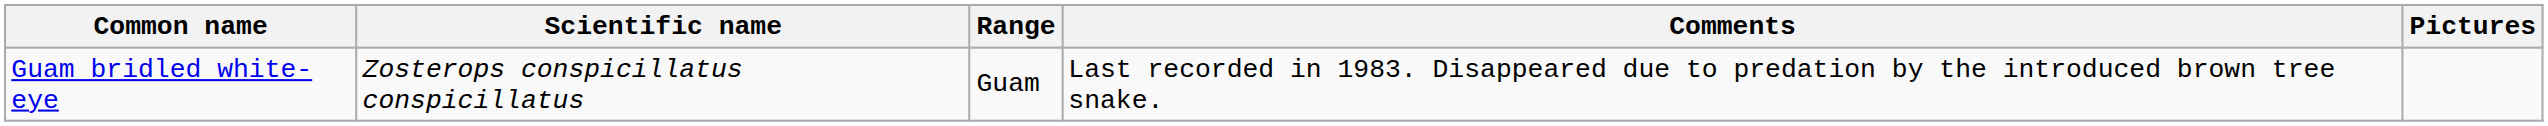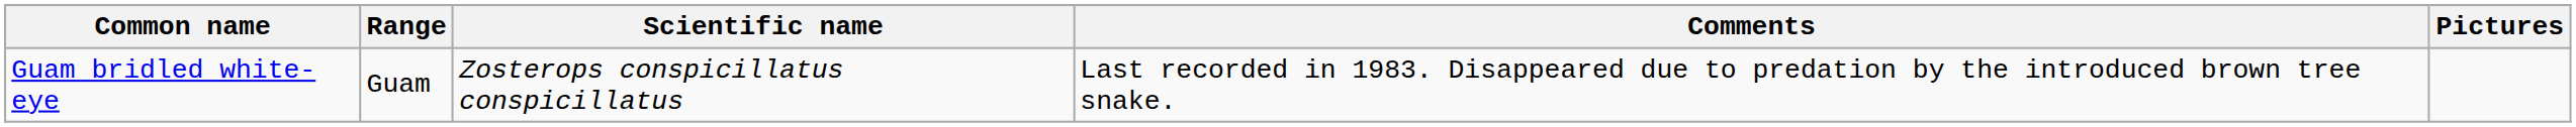columns swapped: Scientific name <-> Range
